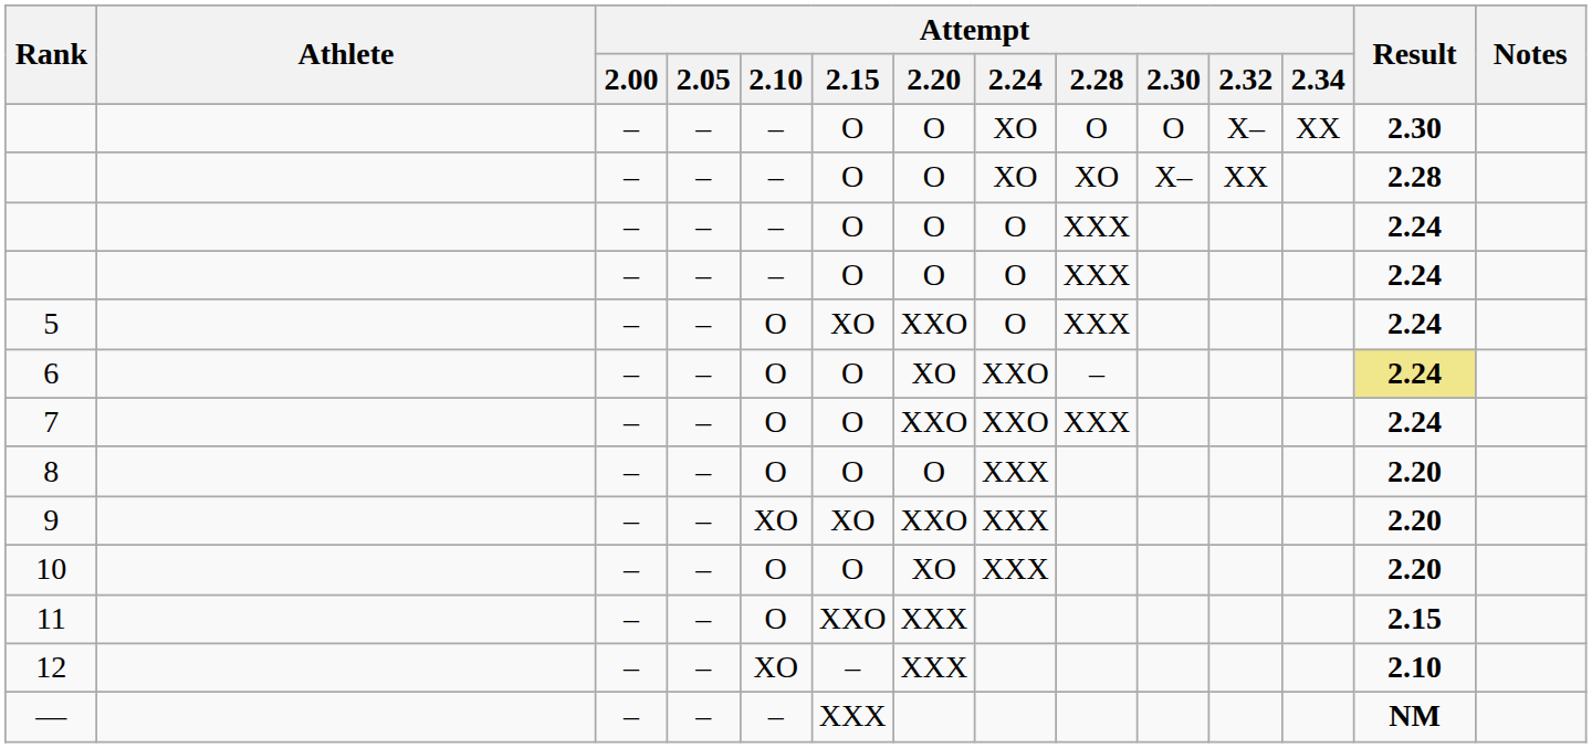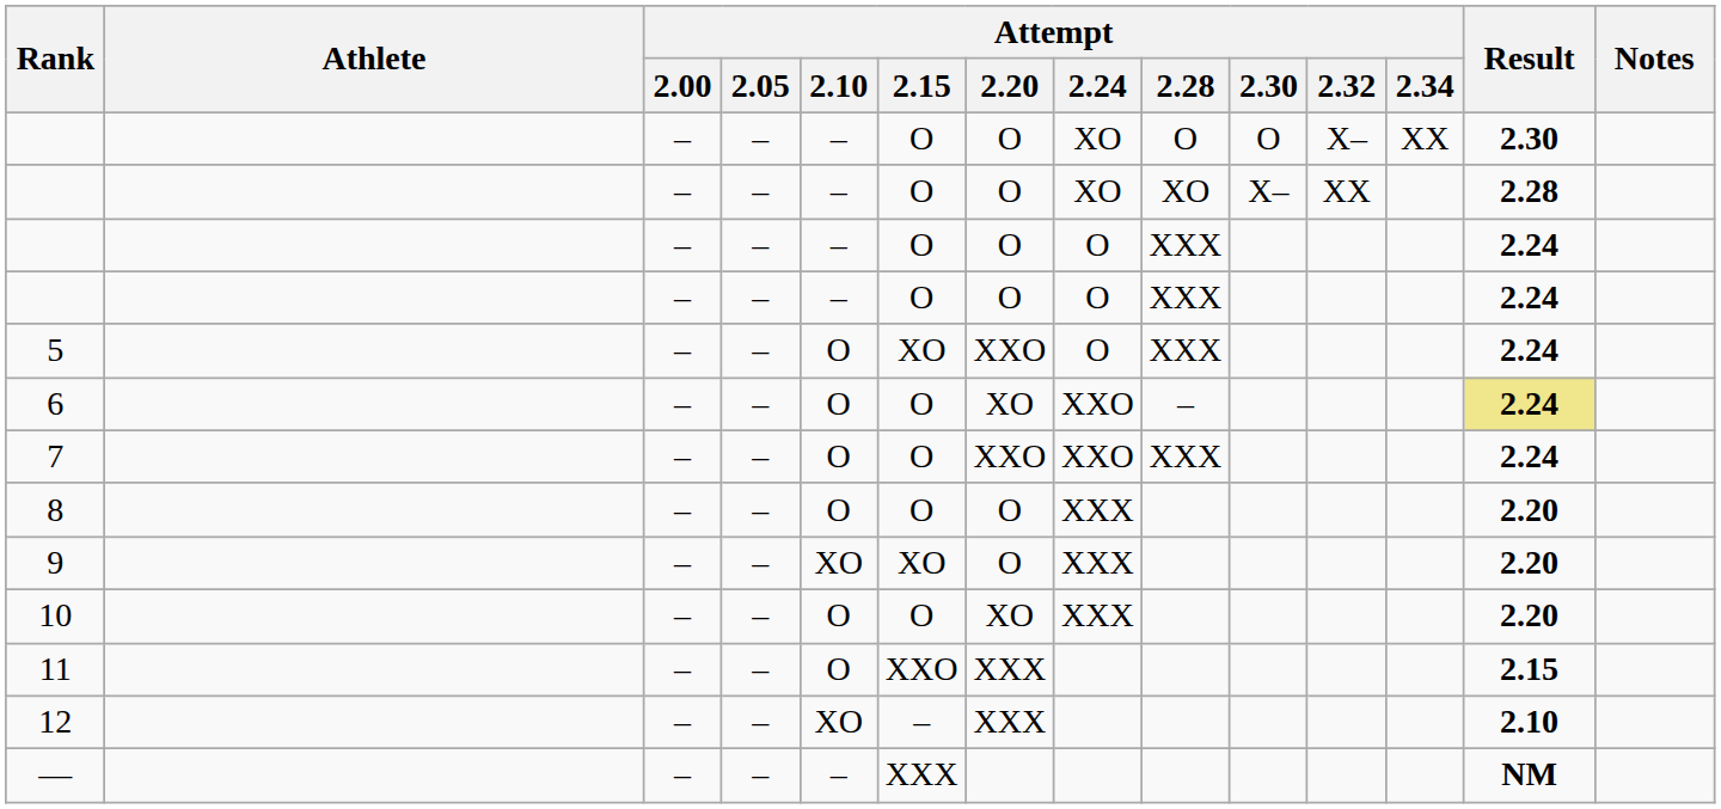9 | Attempt / 2.20: XXO -> O
